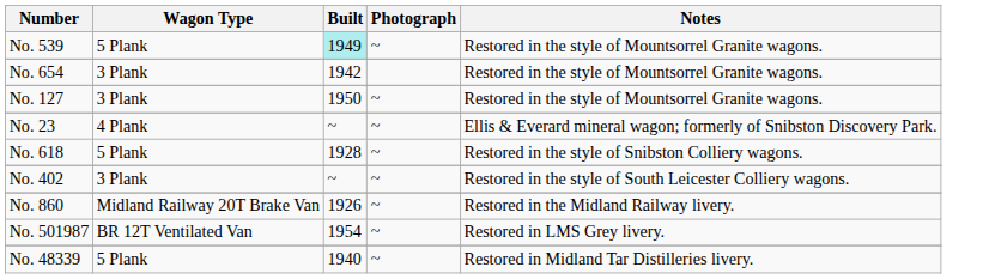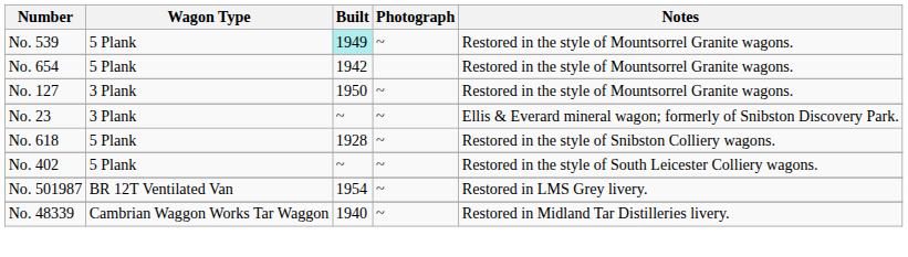No. 654 | Wagon Type: 3 Plank -> 5 Plank
No. 23 | Wagon Type: 4 Plank -> 3 Plank
No. 402 | Wagon Type: 3 Plank -> 5 Plank
- row: No. 860 | Midland Railway 20T Brake Van | 1926 | ~ | Restored in the Midland Railway livery.
No. 48339 | Wagon Type: 5 Plank -> Cambrian Waggon Works Tar Waggon
